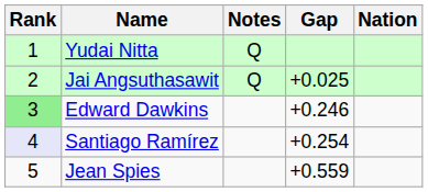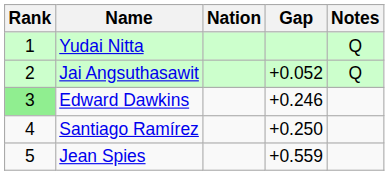columns swapped: Nation <-> Notes
Jai Angsuthasawit | Gap: +0.025 -> +0.052
Santiago Ramírez | Rank: lavender background -> no background
Santiago Ramírez | Gap: +0.254 -> +0.250
